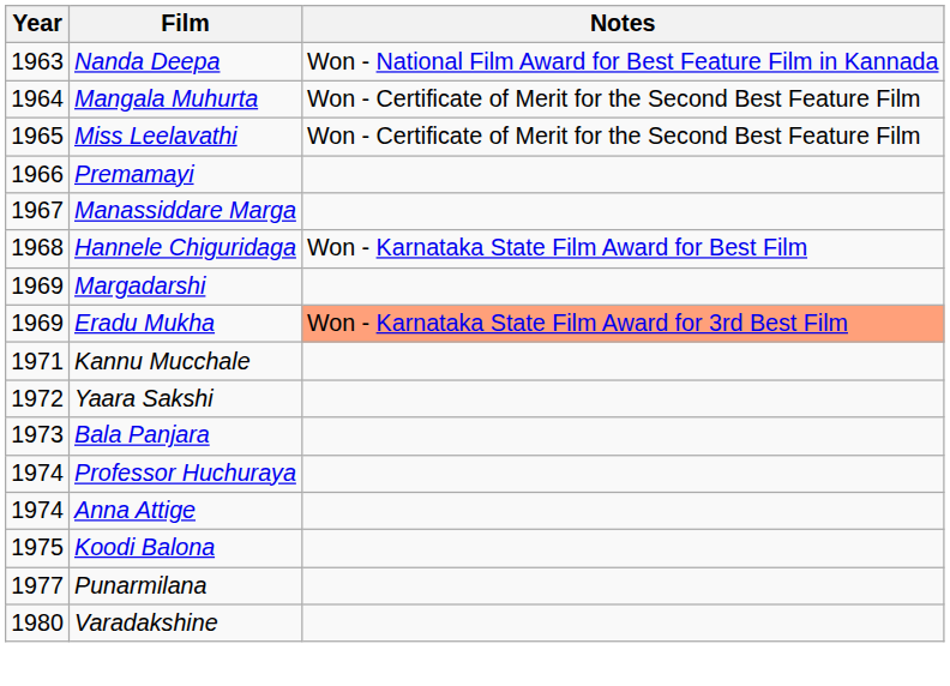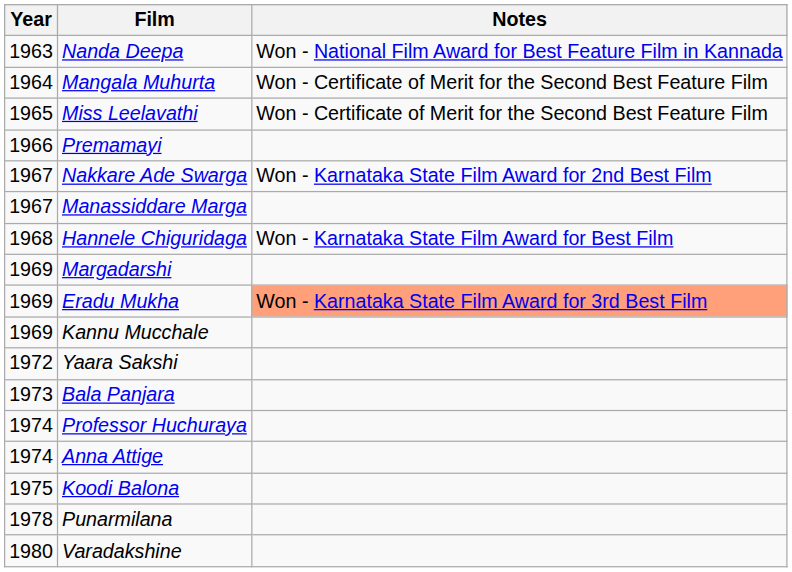+ row: 1967 | Nakkare Ade Swarga | Won - Karnataka State Film Award for 2nd Best Film
Kannu Mucchale | Year: 1971 -> 1969
Punarmilana | Year: 1977 -> 1978
